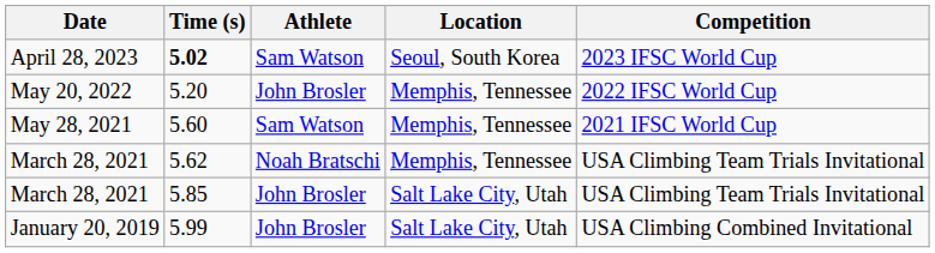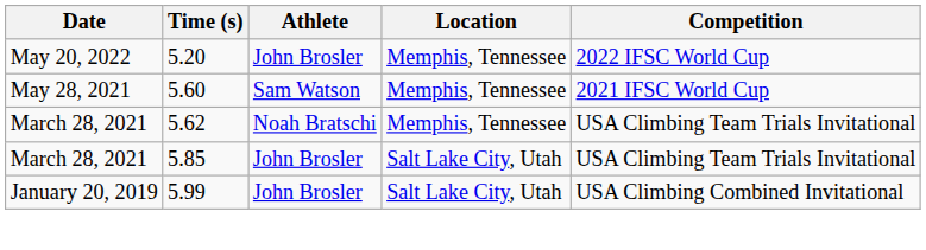- row: April 28, 2023 | 5.02 | Sam Watson | Seoul, South Korea | 2023 IFSC World Cup
